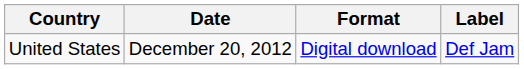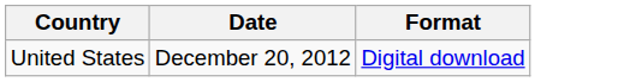- column: Label | Def Jam
